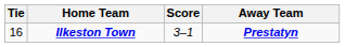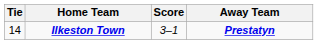Ilkeston Town | Tie: 16 -> 14
